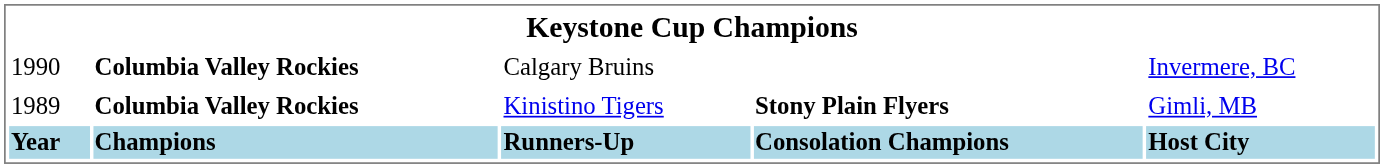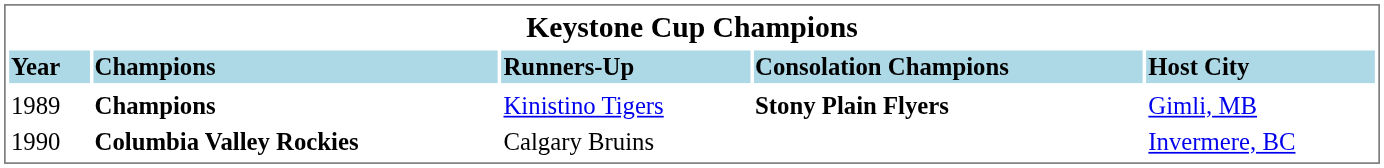rows swapped: Runners-Up <-> Calgary Bruins
Kinistino Tigers | column 2: Columbia Valley Rockies -> Champions
